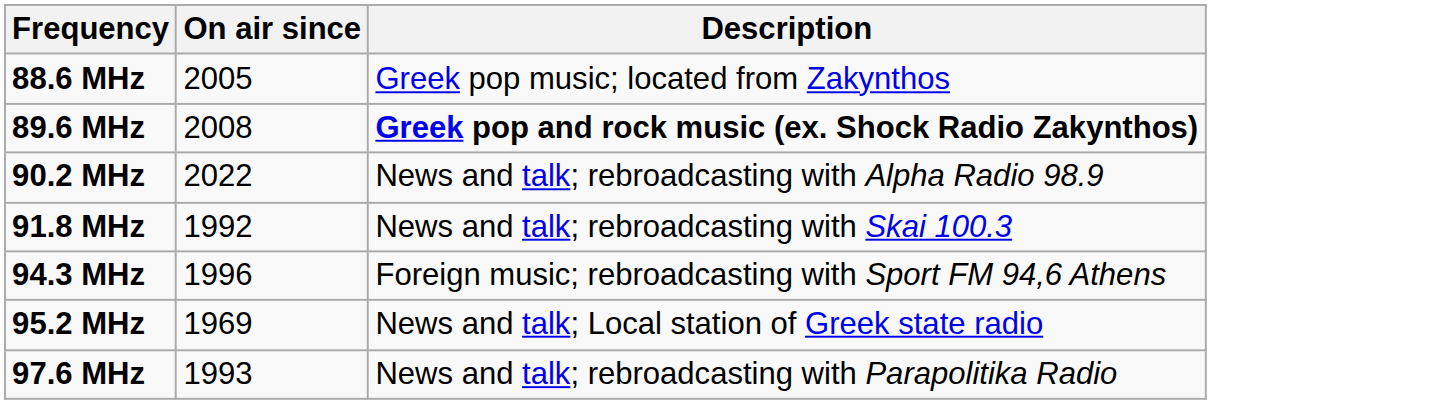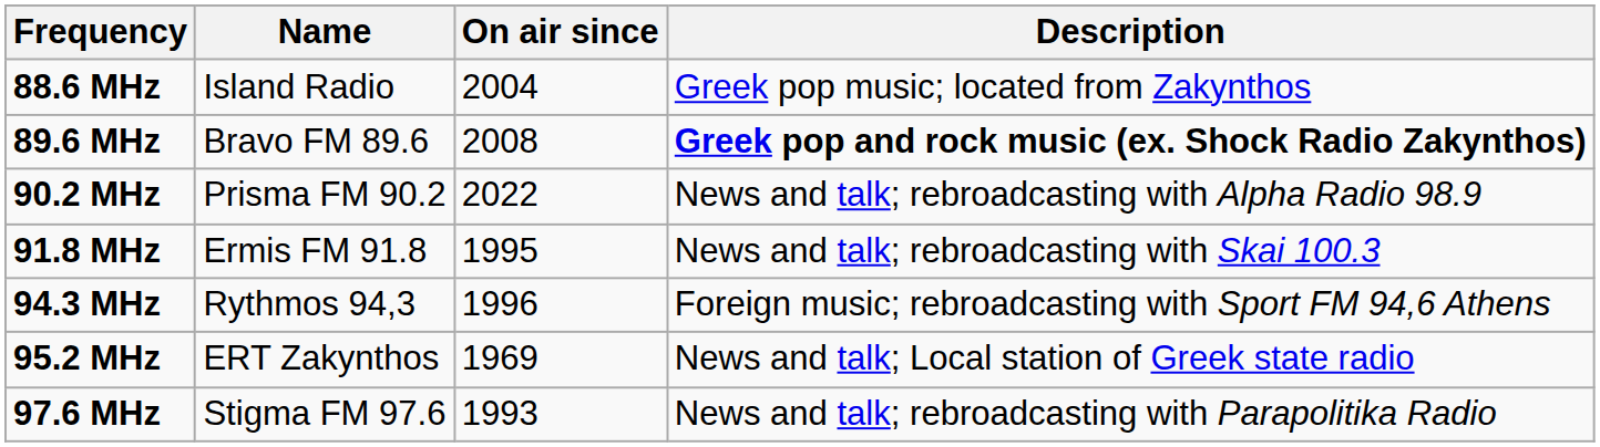+ column: Name | Island Radio | Bravo FM 89.6 | Prisma FM 90.2 | Ermis FM 91.8 | Rythmos 94,3 | ERT Zakynthos | Stigma FM 97.6
88.6 MHz | On air since: 2005 -> 2004
91.8 MHz | On air since: 1992 -> 1995
